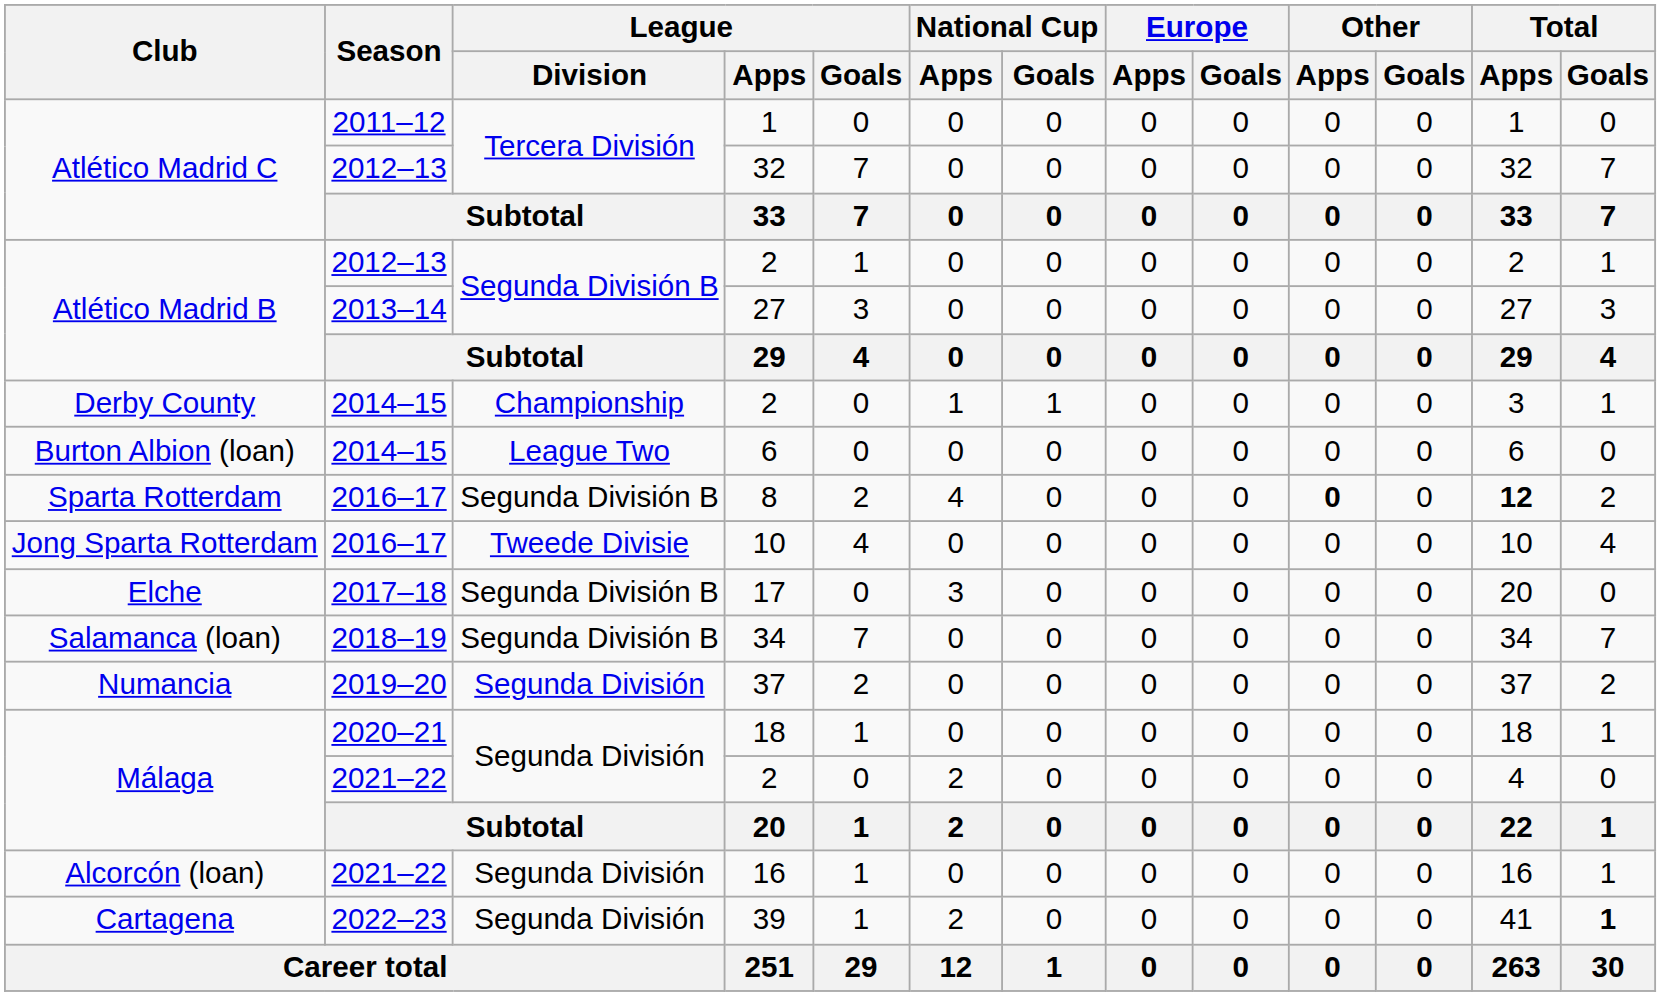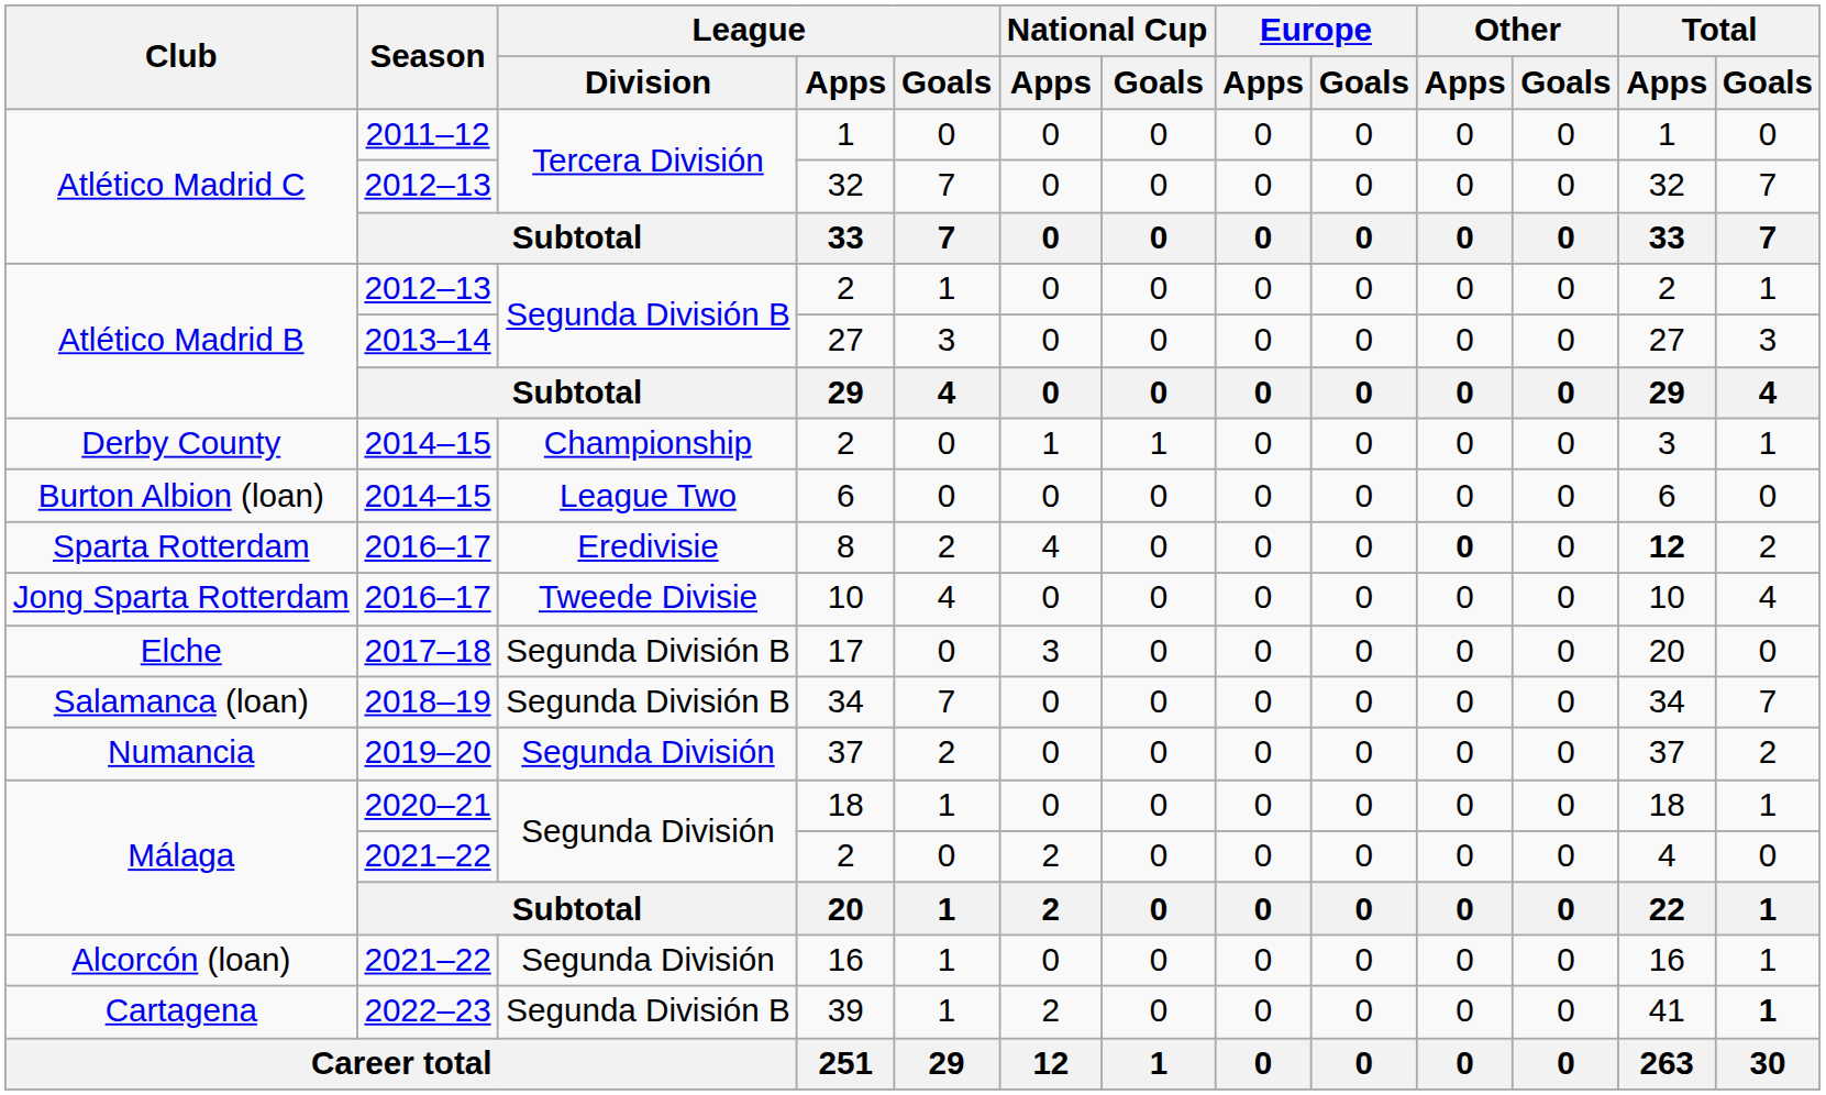8 | League / Division: Segunda División B -> Eredivisie
39 | League / Division: Segunda División -> Segunda División B
